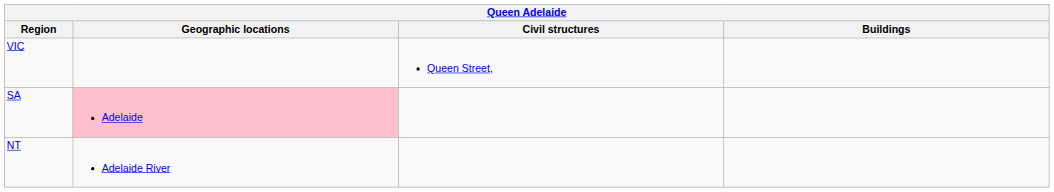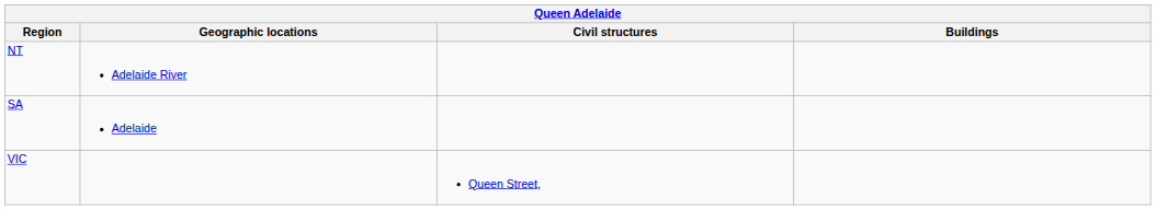rows swapped: NT <-> VIC
SA | Geographic locations: pink background -> no background
